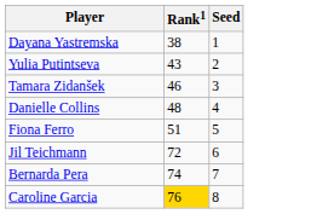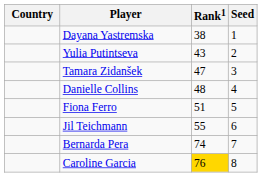+ column: Country
Tamara Zidanšek | Rank1: 46 -> 47
Jil Teichmann | Rank1: 72 -> 55
